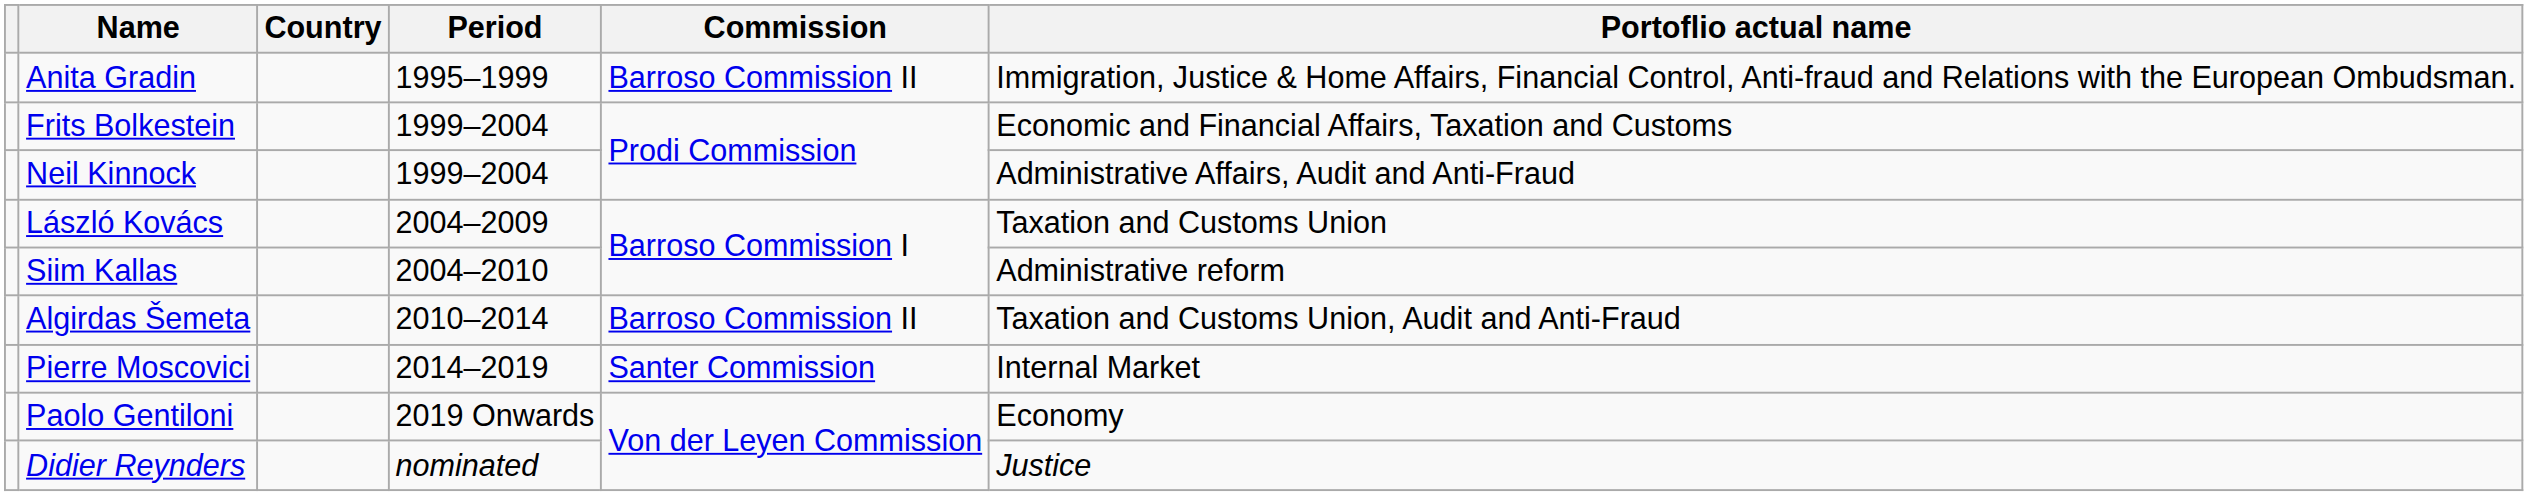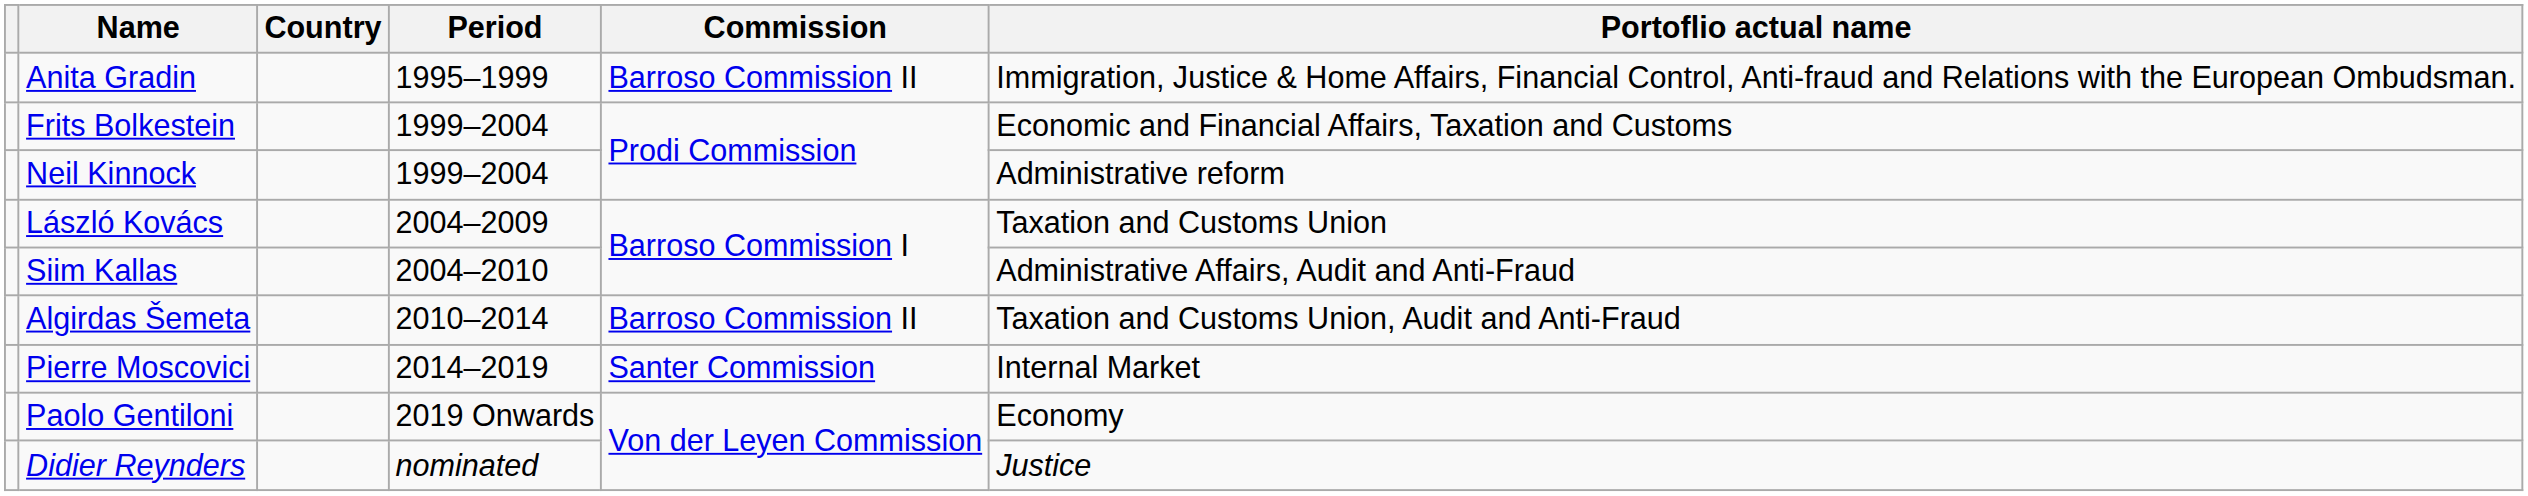Neil Kinnock | Portoflio actual name: Administrative Affairs, Audit and Anti-Fraud -> Administrative reform
Siim Kallas | Portoflio actual name: Administrative reform -> Administrative Affairs, Audit and Anti-Fraud
